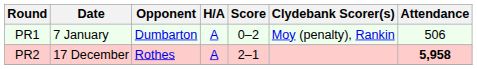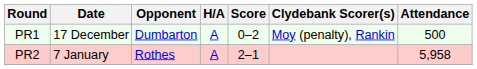PR1 | Date: 7 January -> 17 December
PR1 | Attendance: 506 -> 500
PR2 | Date: 17 December -> 7 January
PR2 | Attendance: bold -> normal
